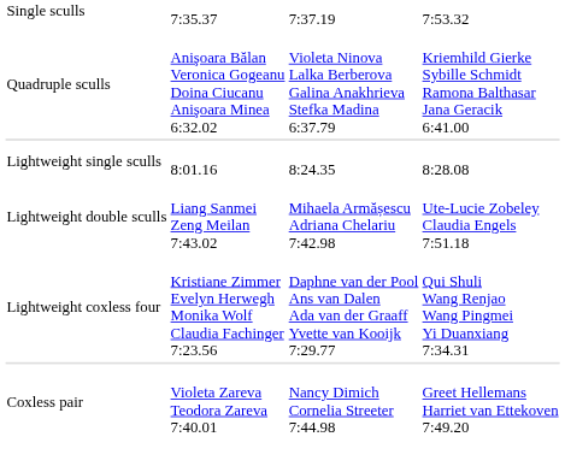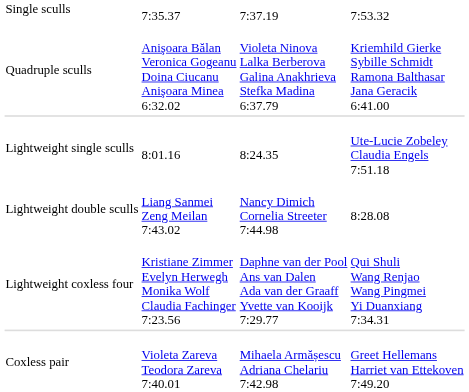Lightweight single sculls | column 4: 8:28.08 -> Ute-Lucie Zobeley Claudia Engels 7:51.18
Lightweight double sculls | column 3: Mihaela Armășescu Adriana Chelariu 7:42.98 -> Nancy Dimich Cornelia Streeter 7:44.98
Lightweight double sculls | column 4: Ute-Lucie Zobeley Claudia Engels 7:51.18 -> 8:28.08
Coxless pair | column 3: Nancy Dimich Cornelia Streeter 7:44.98 -> Mihaela Armășescu Adriana Chelariu 7:42.98
